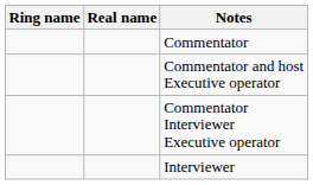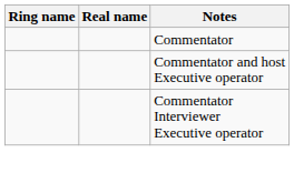- row: Interviewer
